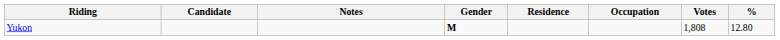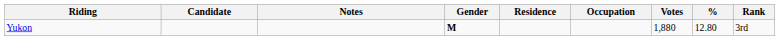+ column: Rank | 3rd
Yukon | Votes: 1,808 -> 1,880
